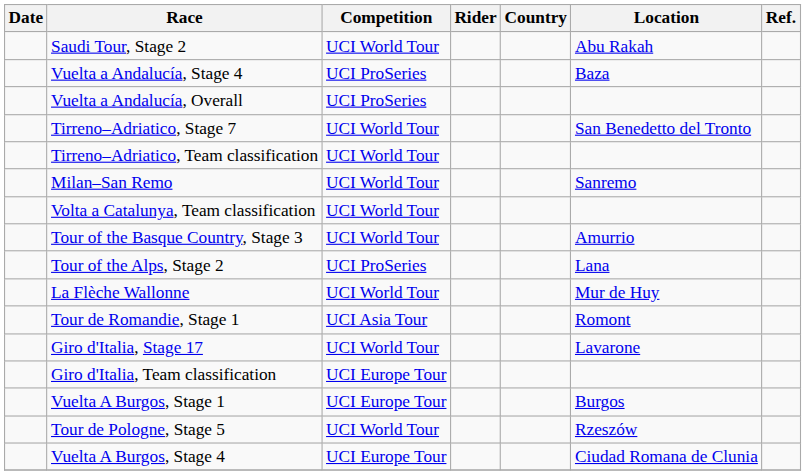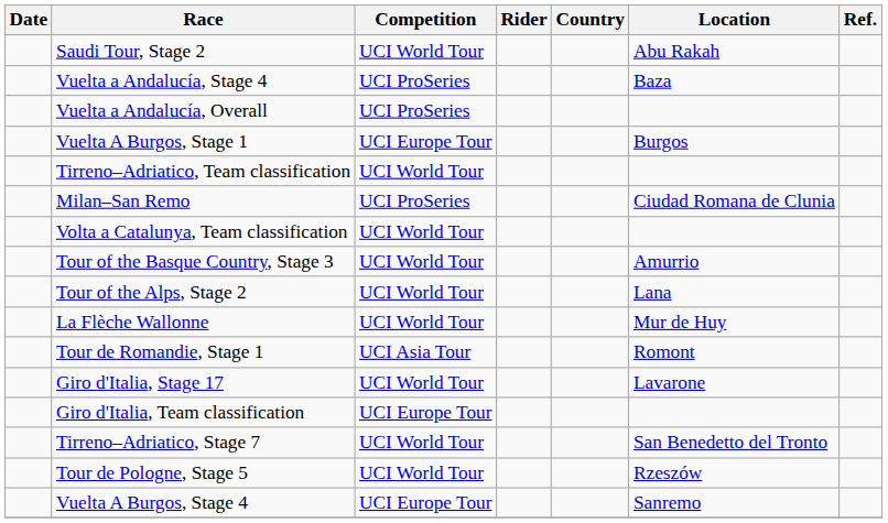rows swapped: Tirreno–Adriatico, Stage 7 <-> Vuelta A Burgos, Stage 1
Milan–San Remo | Competition: UCI World Tour -> UCI ProSeries
Milan–San Remo | Location: Sanremo -> Ciudad Romana de Clunia
Tour of the Alps, Stage 2 | Competition: UCI ProSeries -> UCI World Tour
Vuelta A Burgos, Stage 4 | Location: Ciudad Romana de Clunia -> Sanremo
